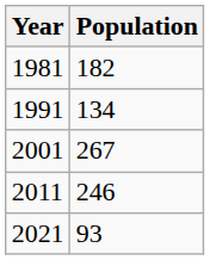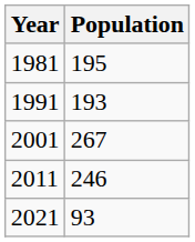1981 | Population: 182 -> 195
1991 | Population: 134 -> 193
